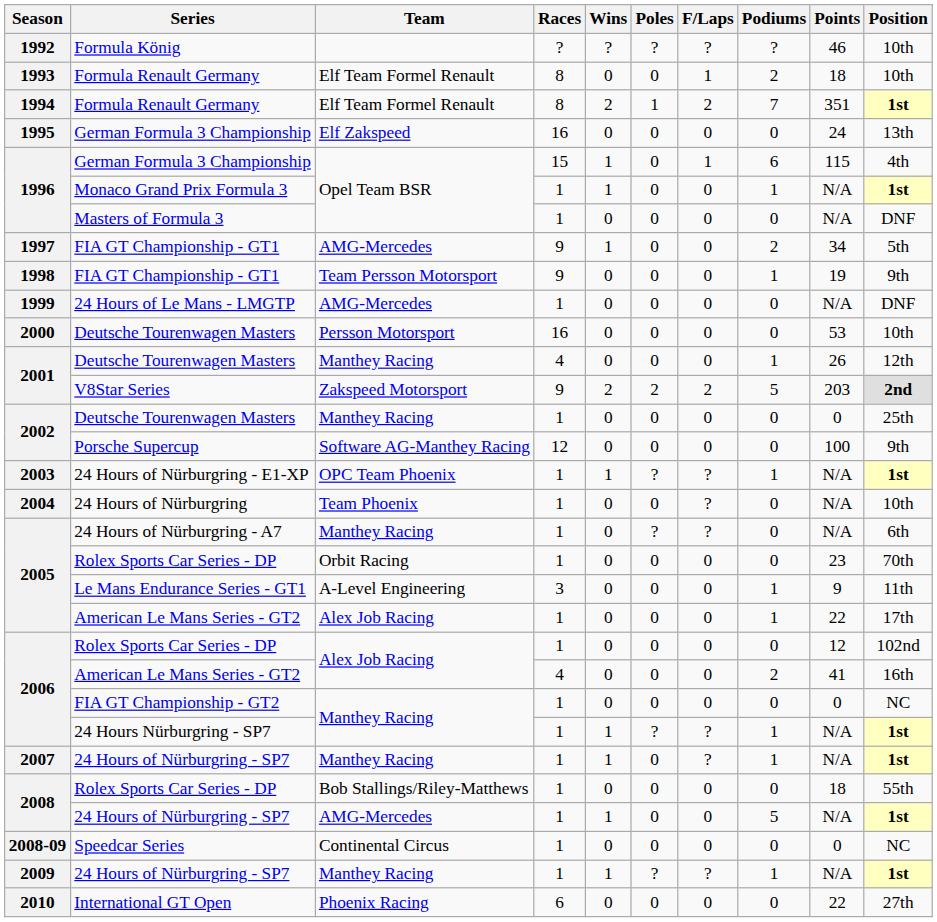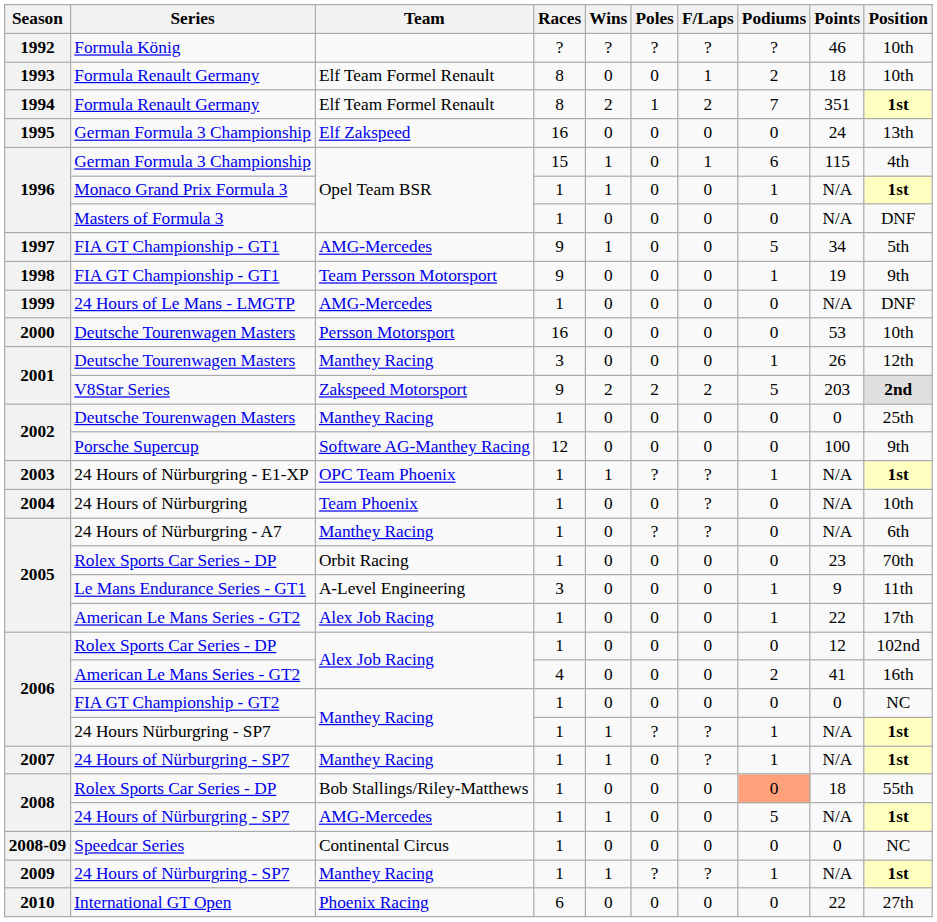1997 / FIA GT Championship - GT1 | Podiums: 2 -> 5
2001 / Deutsche Tourenwagen Masters | Races: 4 -> 3
2008 / Rolex Sports Car Series - DP | Podiums: no background -> lightsalmon background
